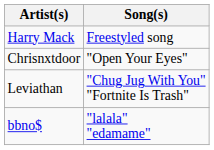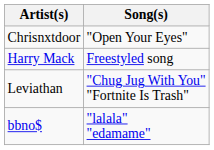rows swapped: Harry Mack <-> Chrisnxtdoor
